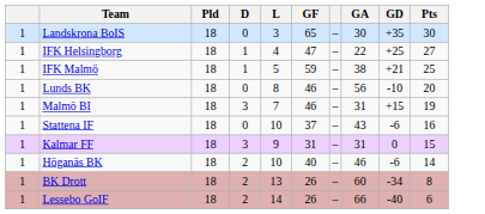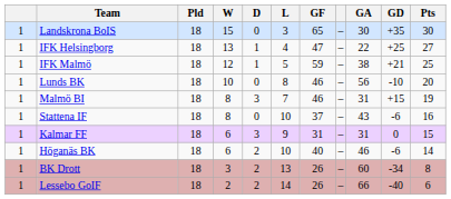+ column: W | 15 | 13 | 12 | 10 | 8 | 8 | 6 | 6 | 3 | 2
